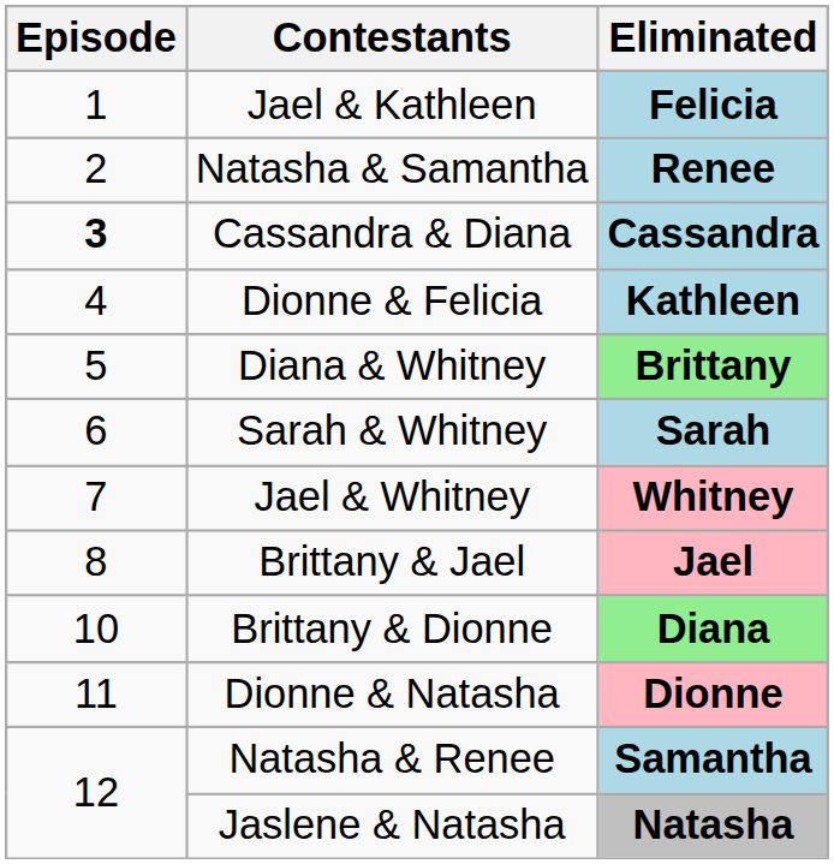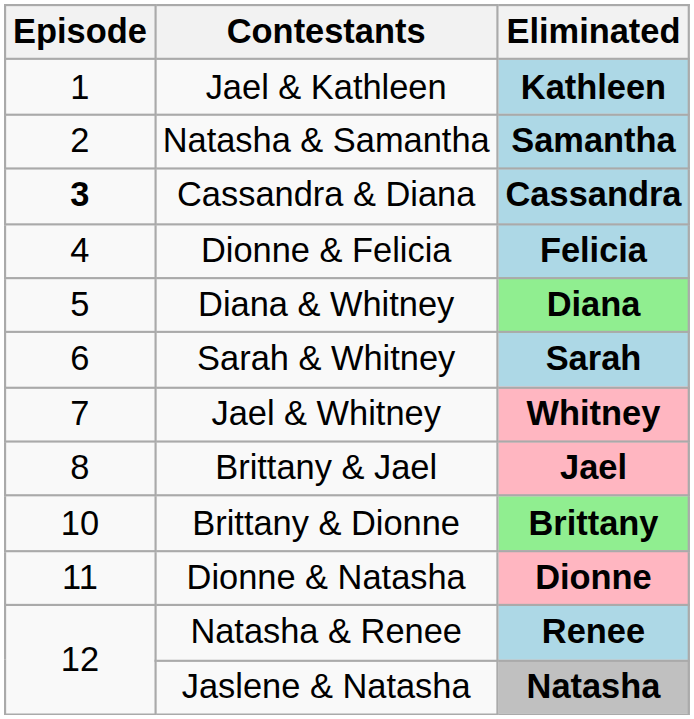Jael & Kathleen | Eliminated: Felicia -> Kathleen
Natasha & Samantha | Eliminated: Renee -> Samantha
Dionne & Felicia | Eliminated: Kathleen -> Felicia
Diana & Whitney | Eliminated: Brittany -> Diana
Brittany & Dionne | Eliminated: Diana -> Brittany
Natasha & Renee | Eliminated: Samantha -> Renee
